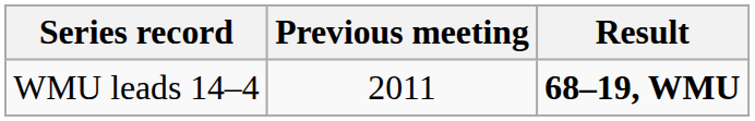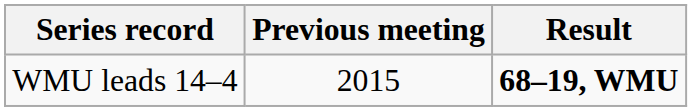WMU leads 14–4 | Previous meeting: 2011 -> 2015
